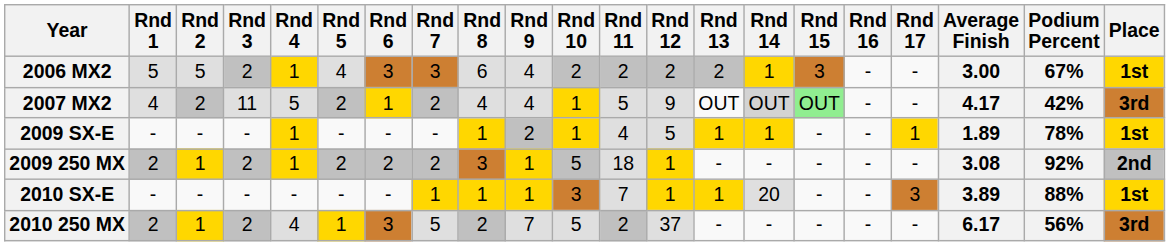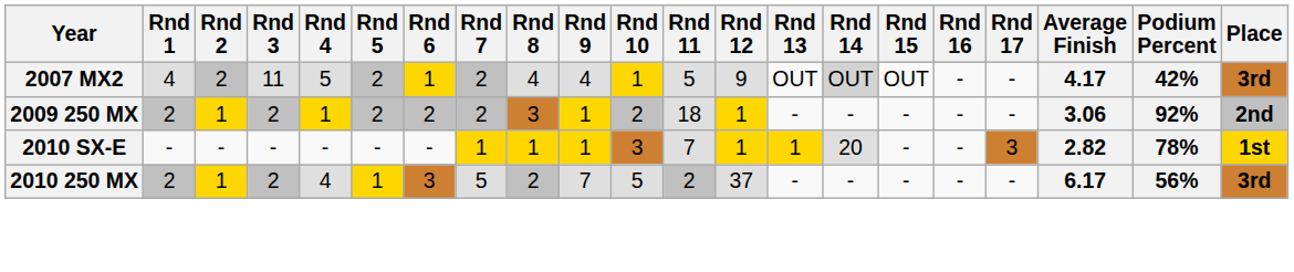- row: 2006 MX2 | 5 | 5 | 2 | 1 | 4 | 3 | 3 | 6 | 4 | 2 | 2 | 2 | 2 | 1 | 3 | - | - | 3.00 | 67% | 1st
2007 MX2 | Rnd 15: lightgreen background -> no background
- row: 2009 SX-E | - | - | - | 1 | - | - | - | 1 | 2 | 1 | 4 | 5 | 1 | 1 | - | - | 1 | 1.89 | 78% | 1st
2009 250 MX | Rnd 10: 5 -> 2
2009 250 MX | Average Finish: 3.08 -> 3.06
2010 SX-E | Average Finish: 3.89 -> 2.82
2010 SX-E | Podium Percent: 88% -> 78%
